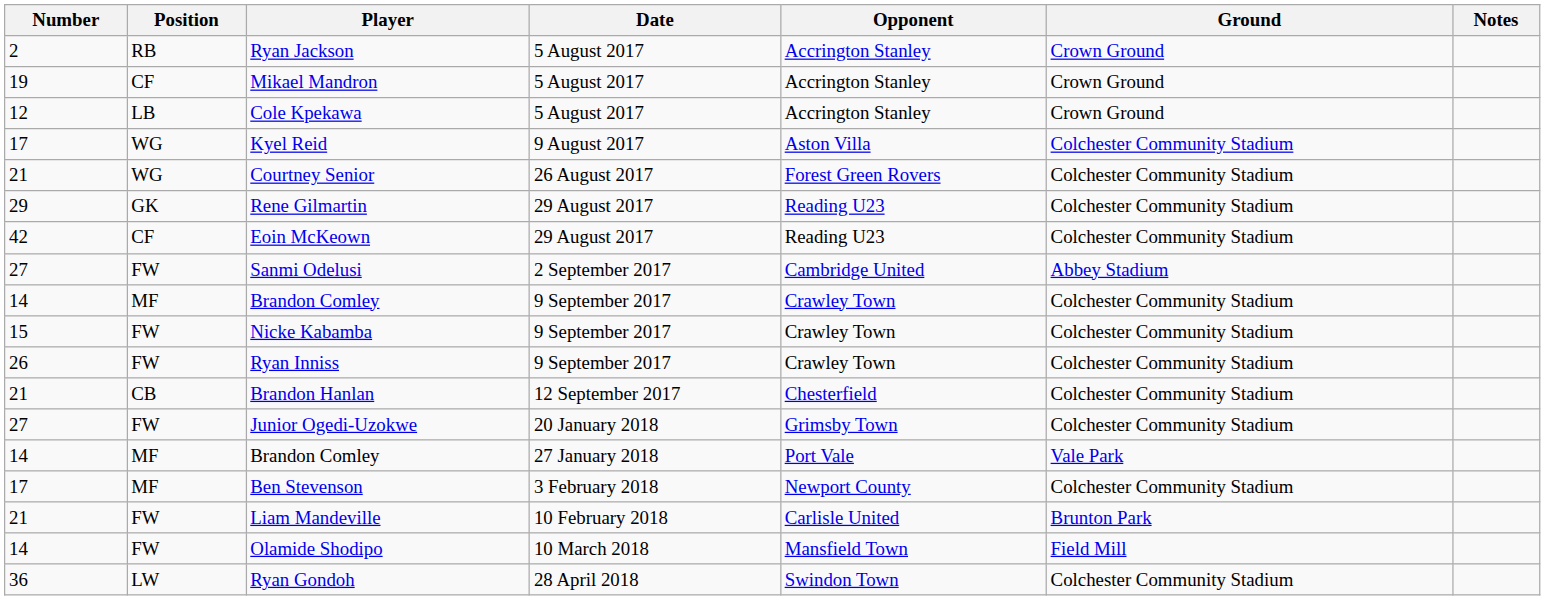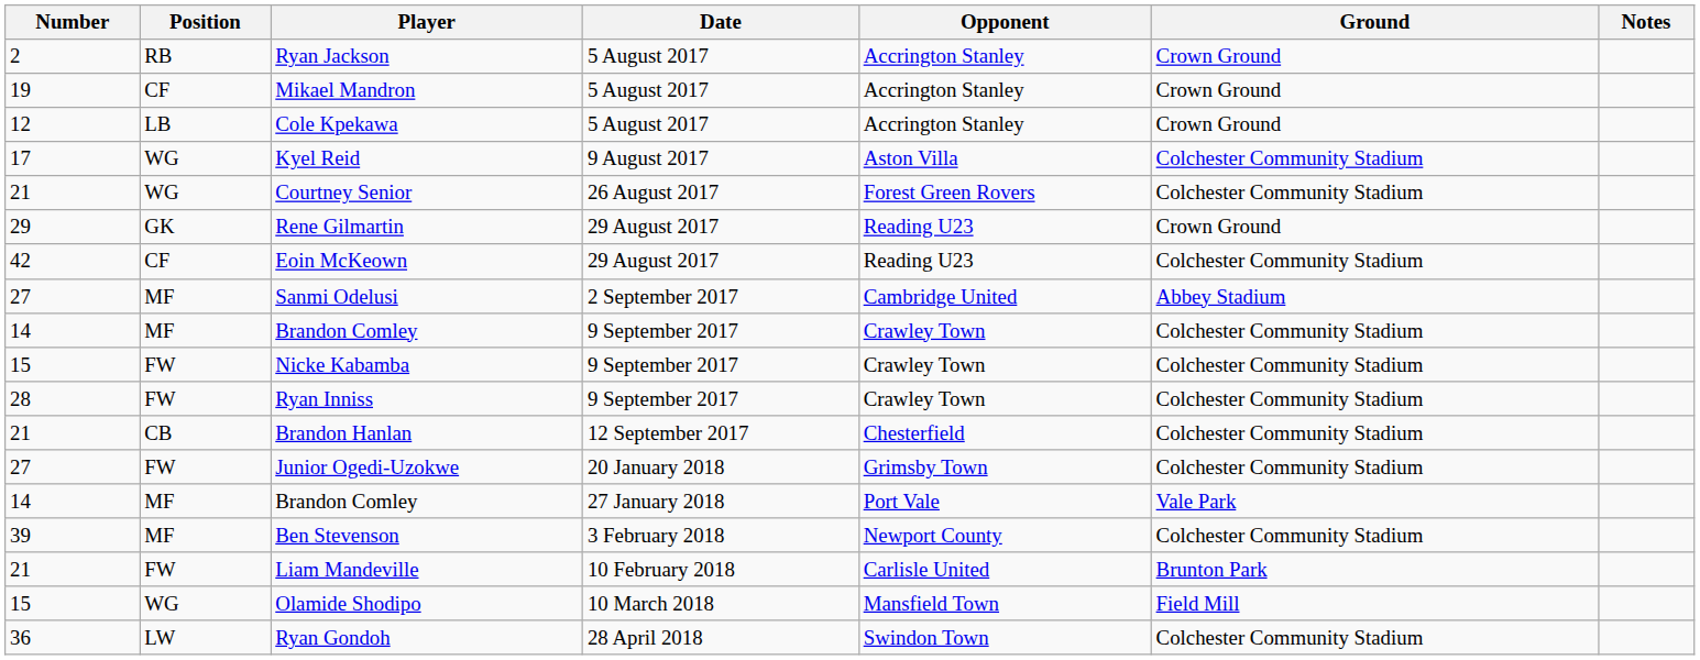Rene Gilmartin | Ground: Colchester Community Stadium -> Crown Ground
Sanmi Odelusi | Position: FW -> MF
Ryan Inniss | Number: 26 -> 28
Ben Stevenson | Number: 17 -> 39
Olamide Shodipo | Number: 14 -> 15
Olamide Shodipo | Position: FW -> WG
